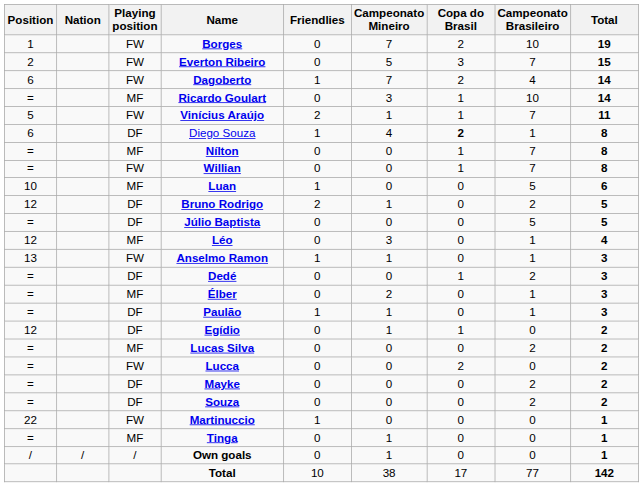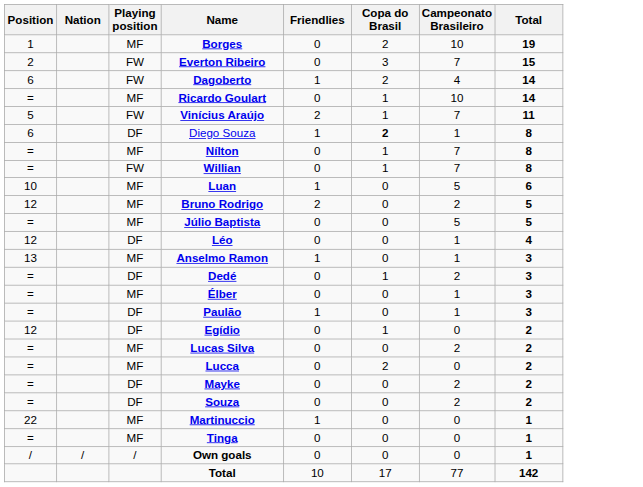- column: Campeonato Mineiro | 7 | 5 | 7 | 3 | 1 | 4 | 0 | 0 | 0 | 1 | 0 | 3 | 1 | 0 | 2 | 1 | 1 | 0 | 0 | 0 | 0 | 0 | 1 | 1 | 38
Borges | Playing position: FW -> MF
Bruno Rodrigo | Playing position: DF -> MF
Júlio Baptista | Playing position: DF -> MF
Léo | Playing position: MF -> DF
Anselmo Ramon | Playing position: FW -> MF
Lucca | Playing position: FW -> MF
Martinuccio | Playing position: FW -> MF
